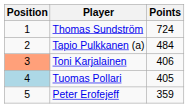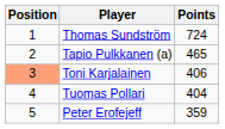Tapio Pulkkanen (a) | Points: 484 -> 465
Tuomas Pollari | Position: lightblue background -> no background
Tuomas Pollari | Points: 405 -> 404
